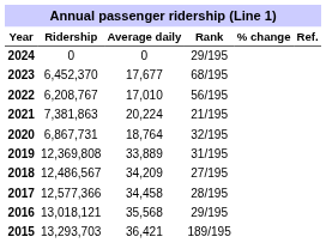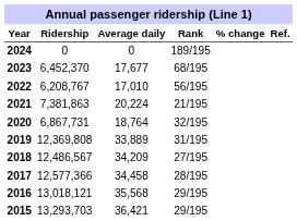2024 | Rank: 29/195 -> 189/195
2015 | Rank: 189/195 -> 29/195
